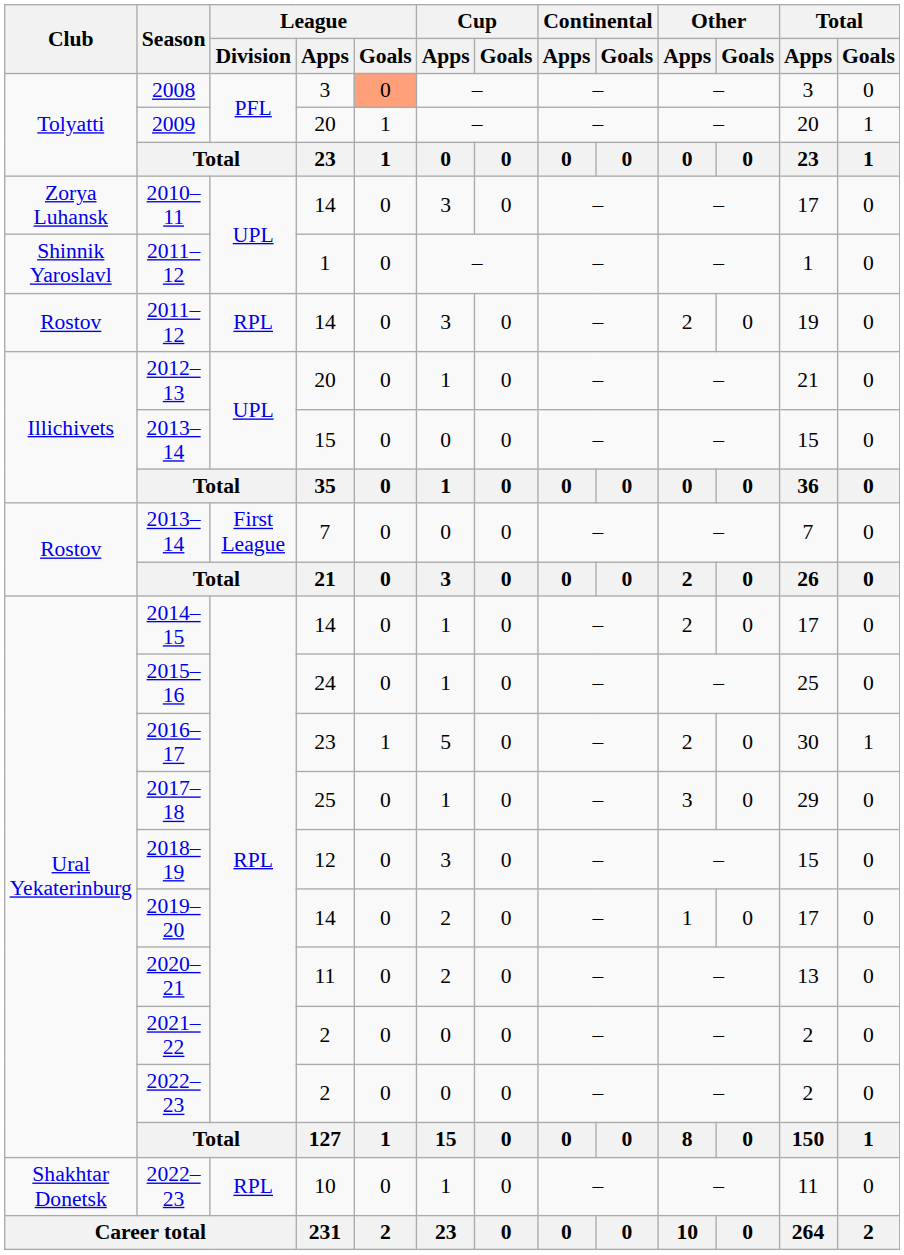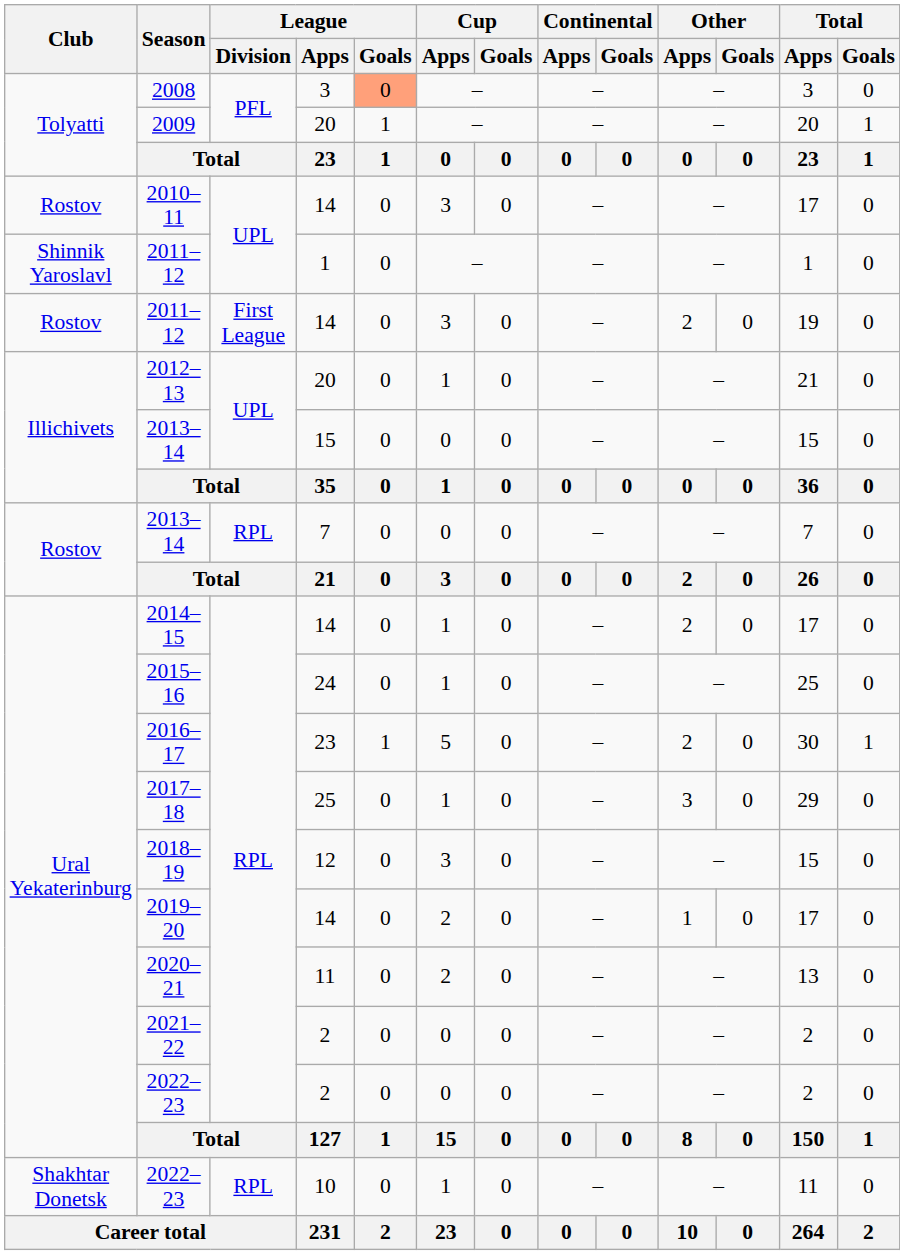2010–11 | Club: Zorya Luhansk -> Rostov
2011–12 / 14 | League / Division: RPL -> First League
2013–14 / 7 | League / Division: First League -> RPL
